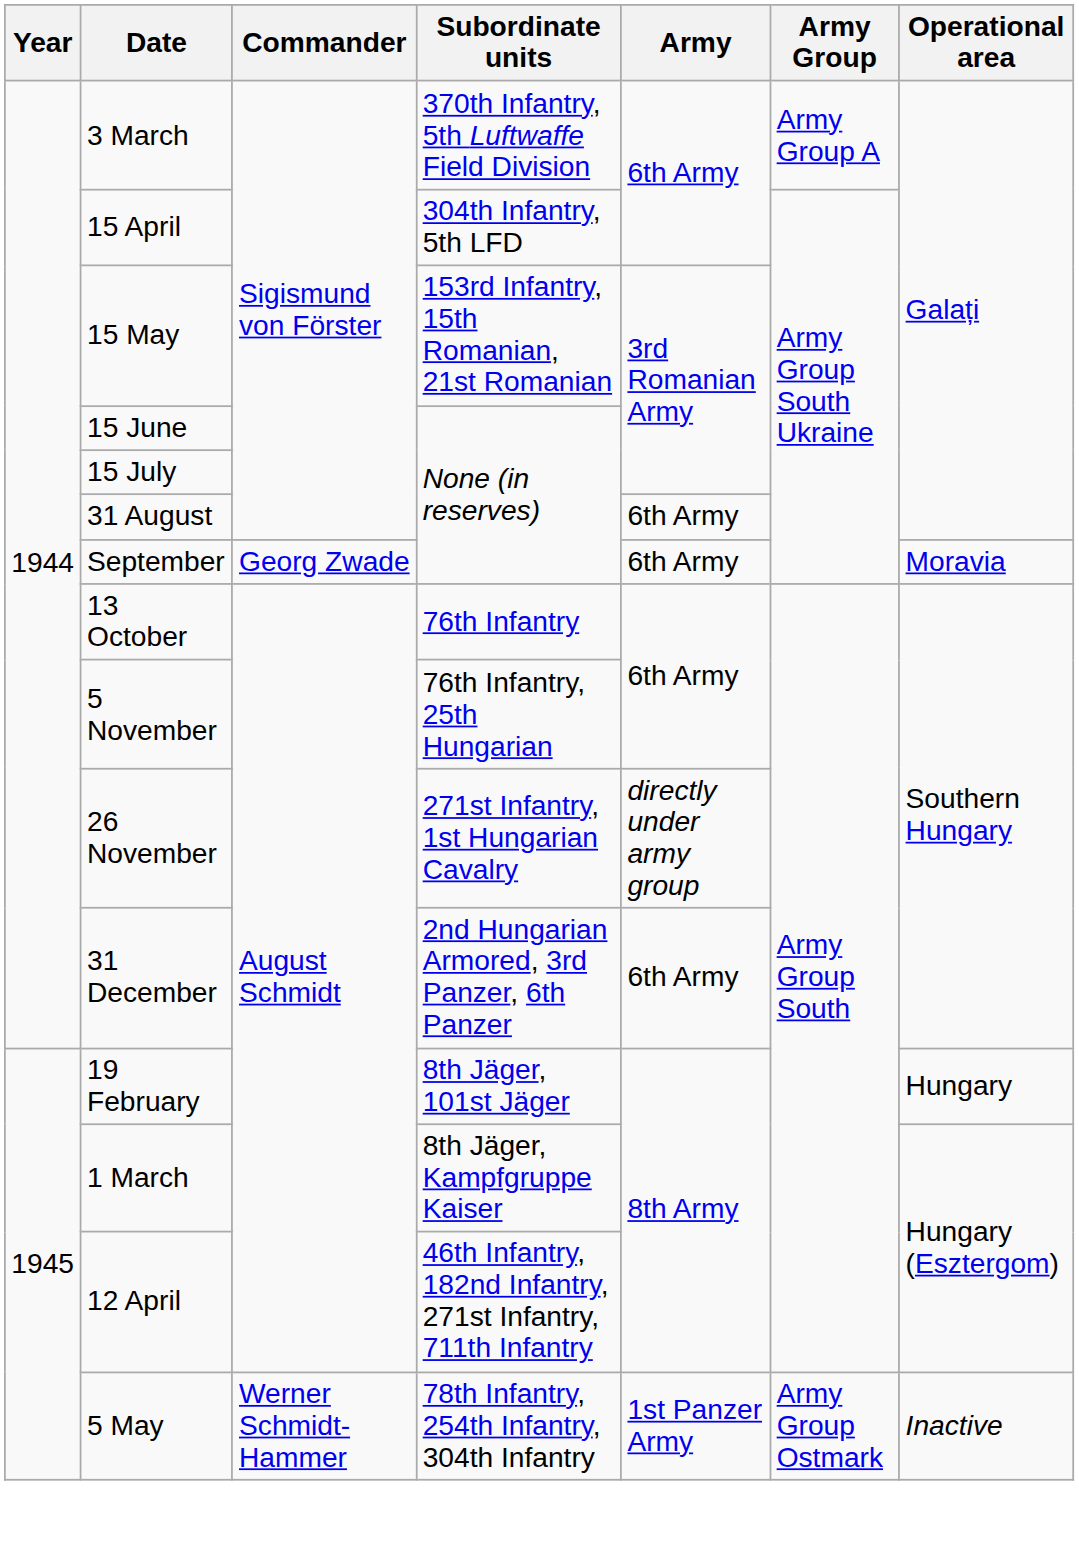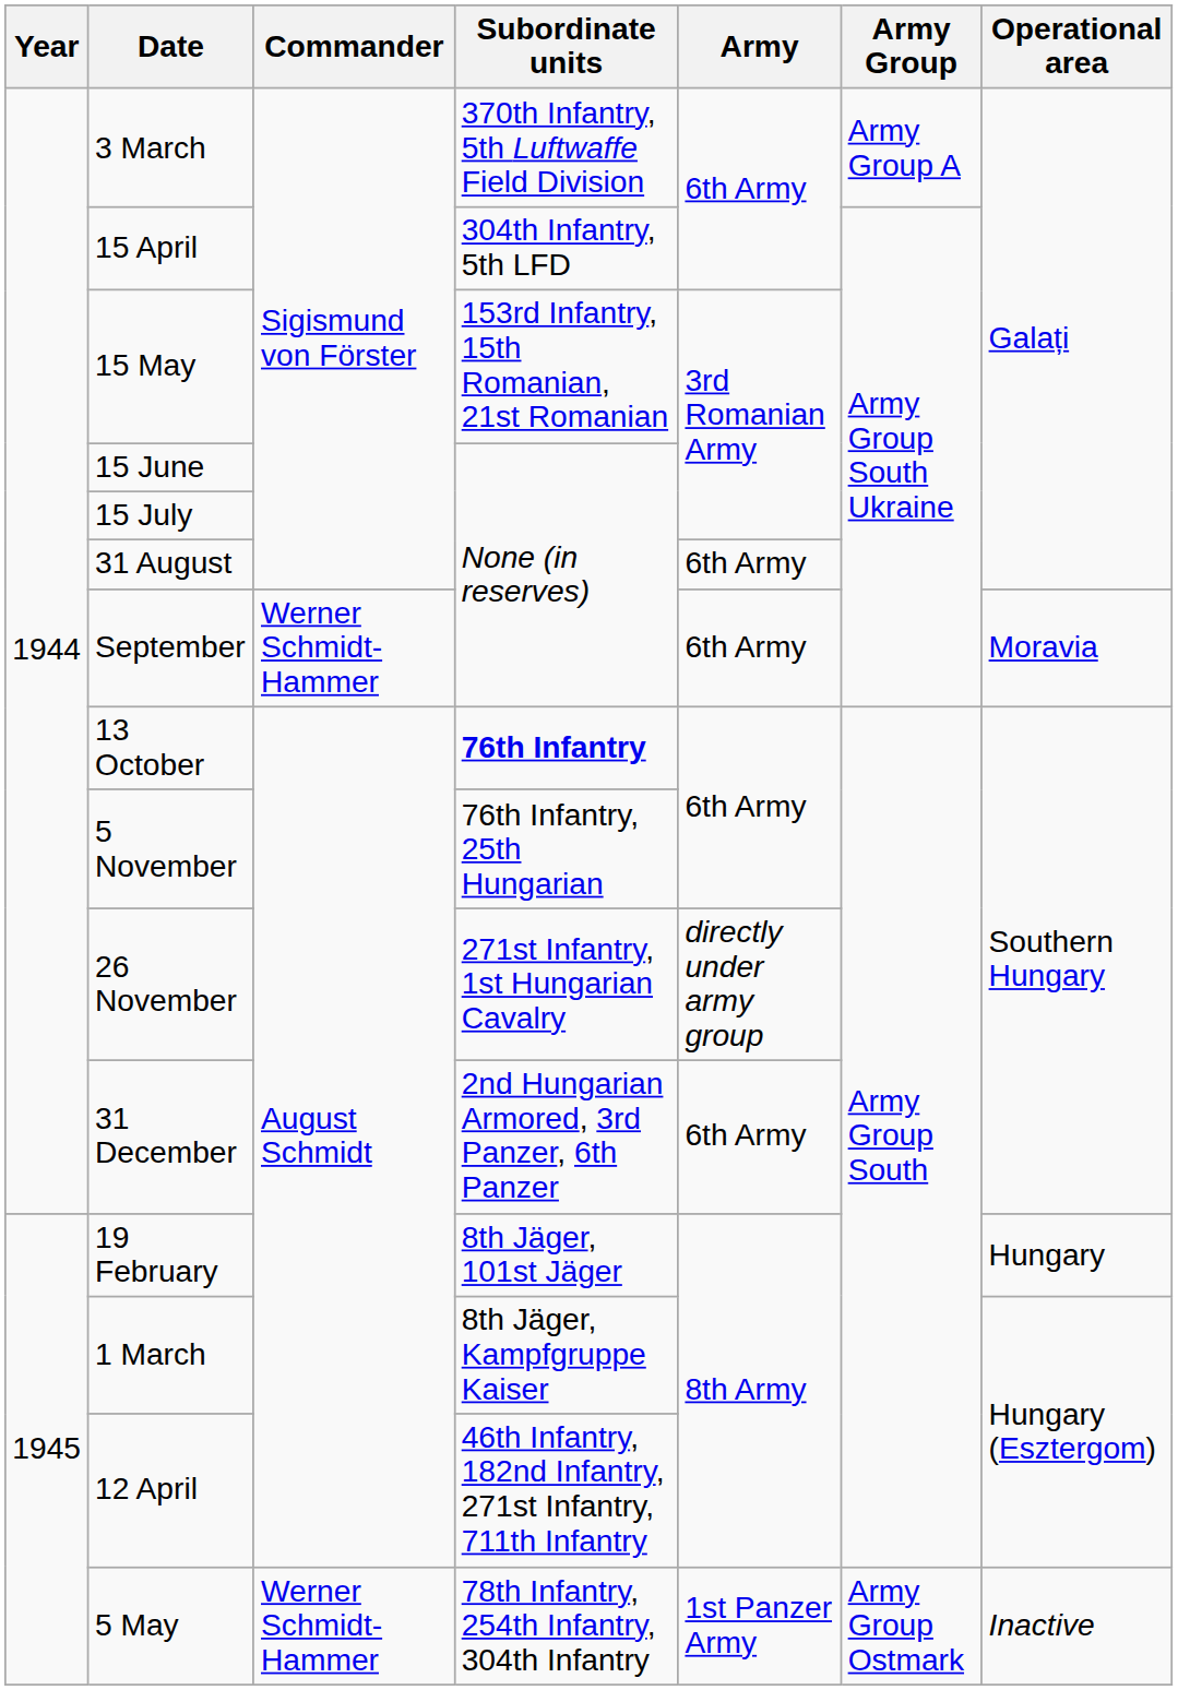September | Commander: Georg Zwade -> Werner Schmidt-Hammer
13 October | Subordinate units: normal -> bold
